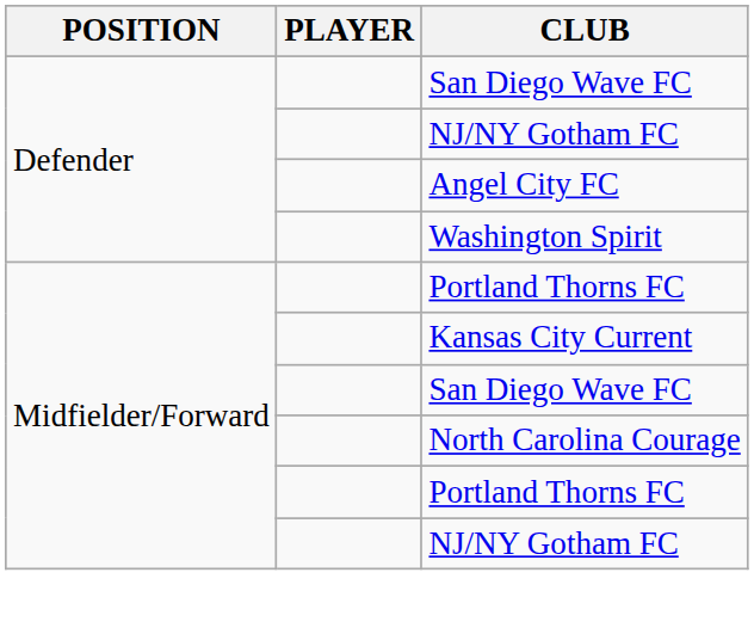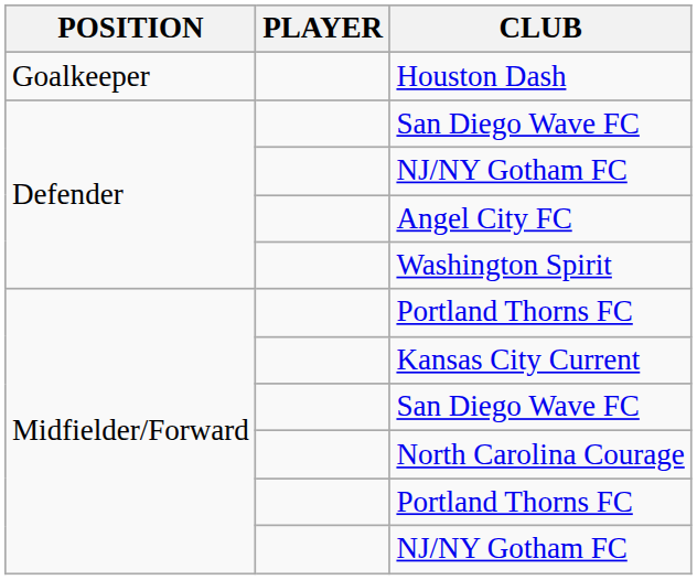+ row: Goalkeeper | Houston Dash
